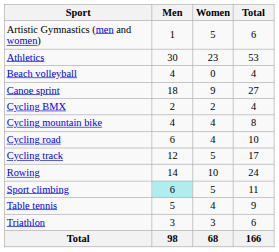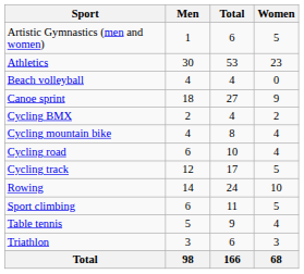columns swapped: Women <-> Total
Sport climbing | Men: paleturquoise background -> no background
